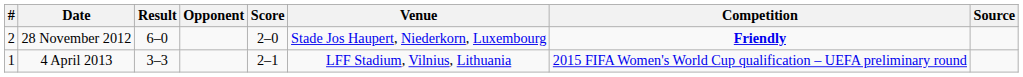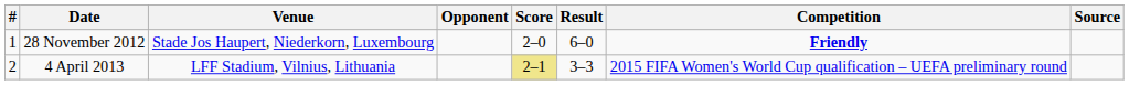columns swapped: Venue <-> Result
28 November 2012 | #: 2 -> 1
4 April 2013 | #: 1 -> 2
4 April 2013 | Score: no background -> khaki background
